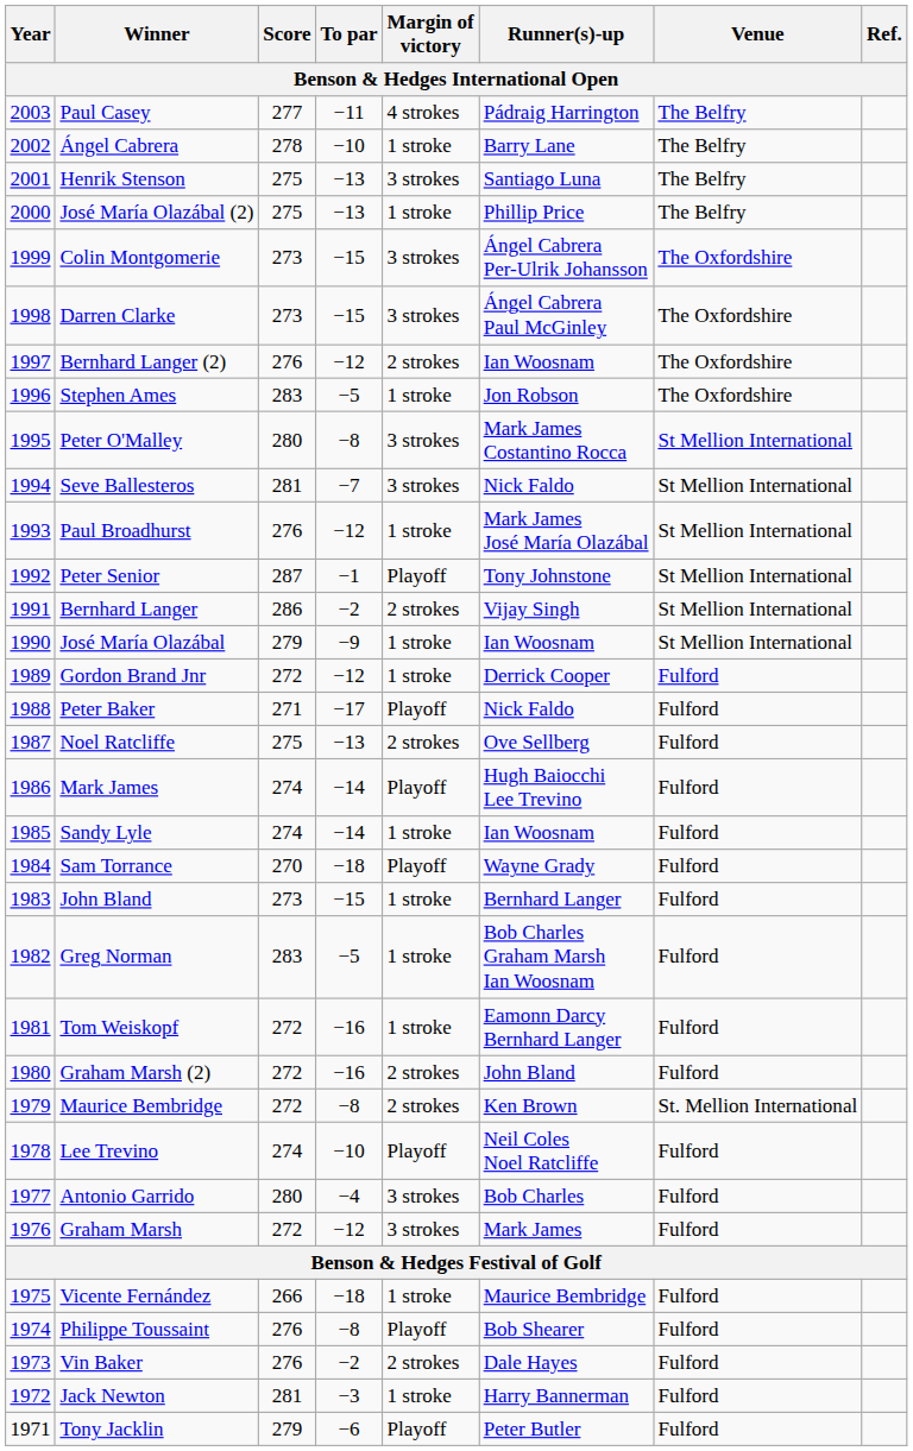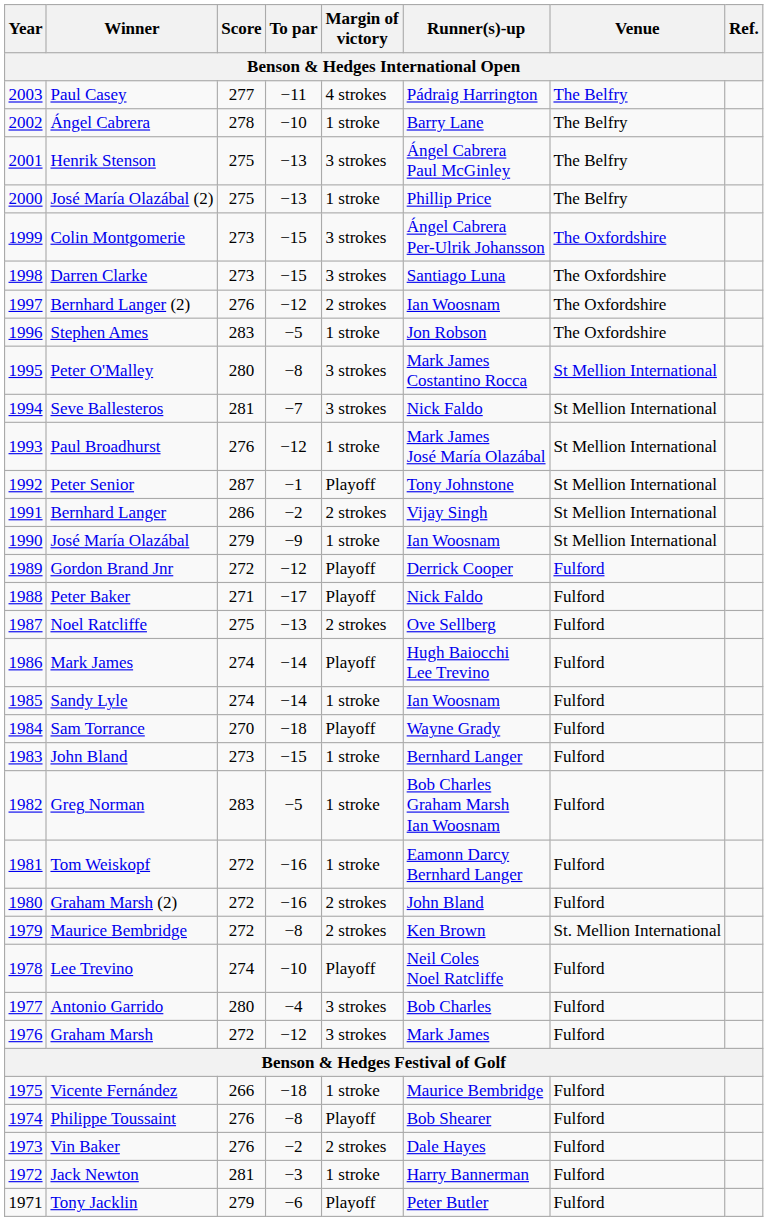Henrik Stenson | Runner(s)-up: Santiago Luna -> Ángel Cabrera Paul McGinley
Darren Clarke | Runner(s)-up: Ángel Cabrera Paul McGinley -> Santiago Luna
Gordon Brand Jnr | Margin of victory: 1 stroke -> Playoff
